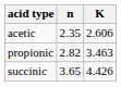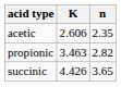columns swapped: K <-> n
